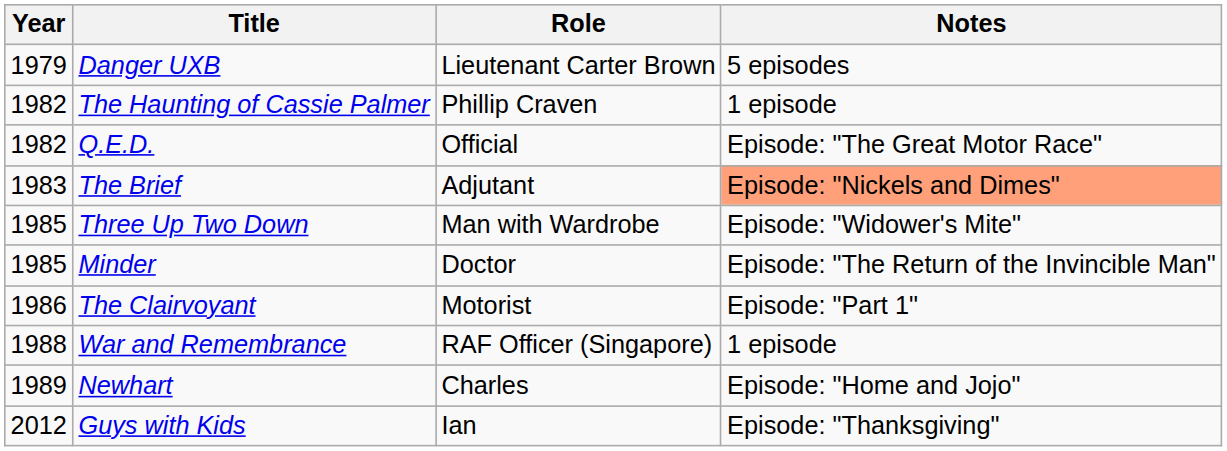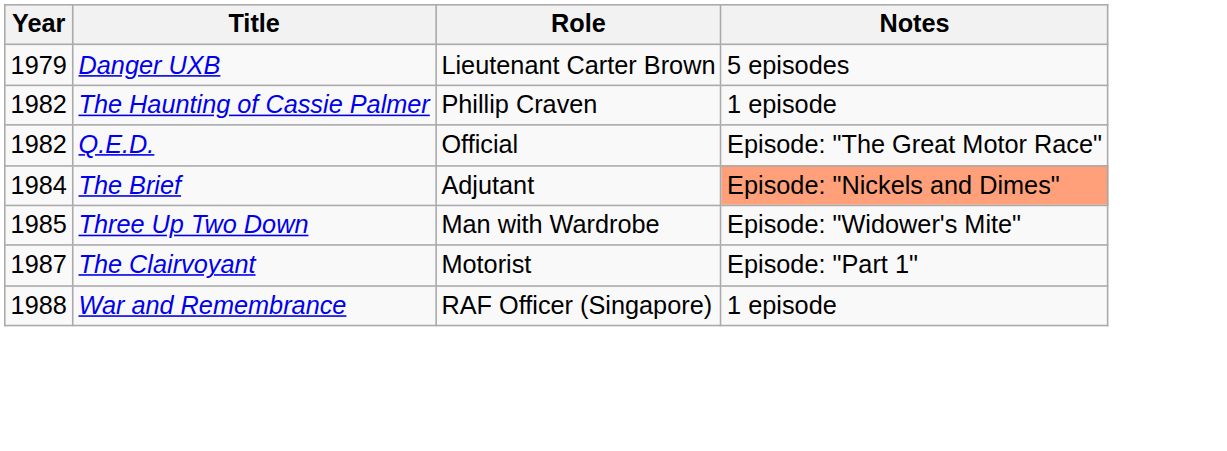The Brief | Year: 1983 -> 1984
- row: 1985 | Minder | Doctor | Episode: "The Return of the Invincible Man"
The Clairvoyant | Year: 1986 -> 1987
- row: 1989 | Newhart | Charles | Episode: "Home and Jojo"
- row: 2012 | Guys with Kids | Ian | Episode: "Thanksgiving"
